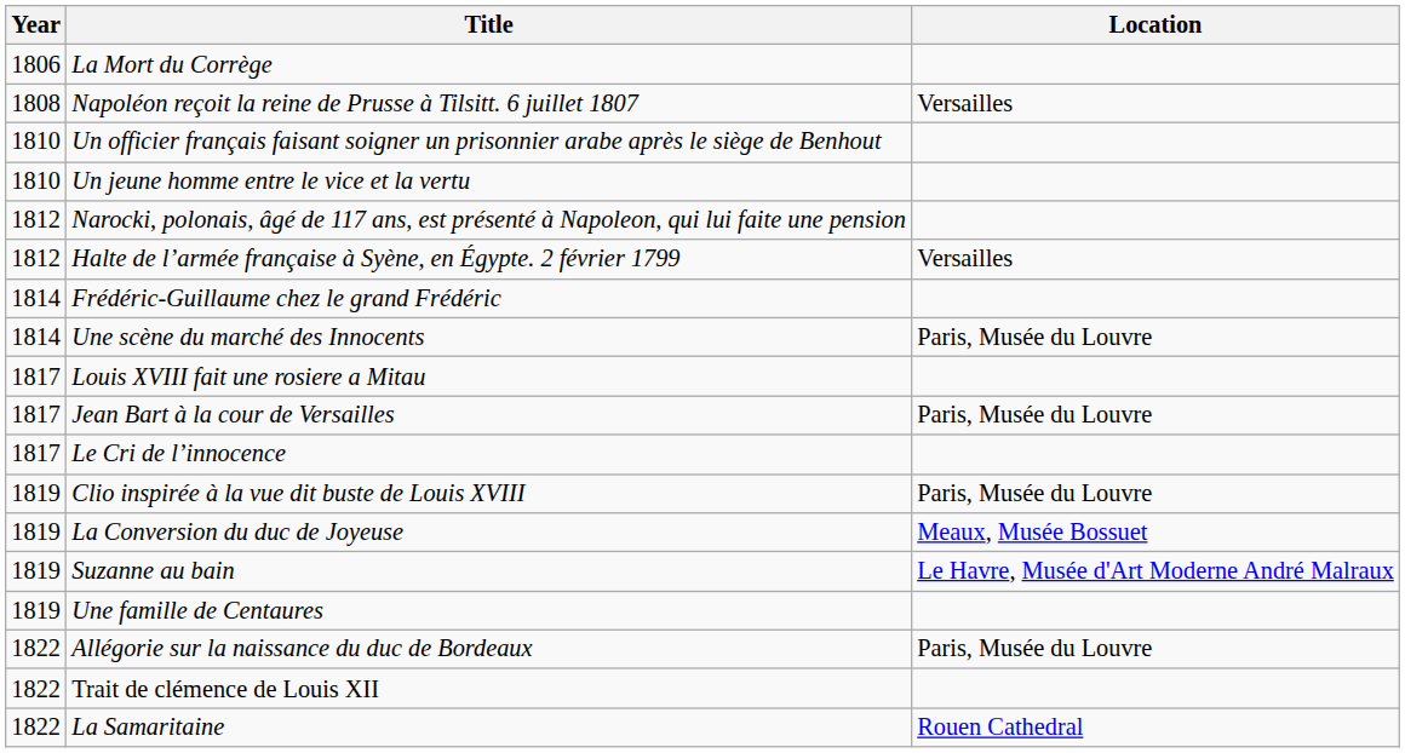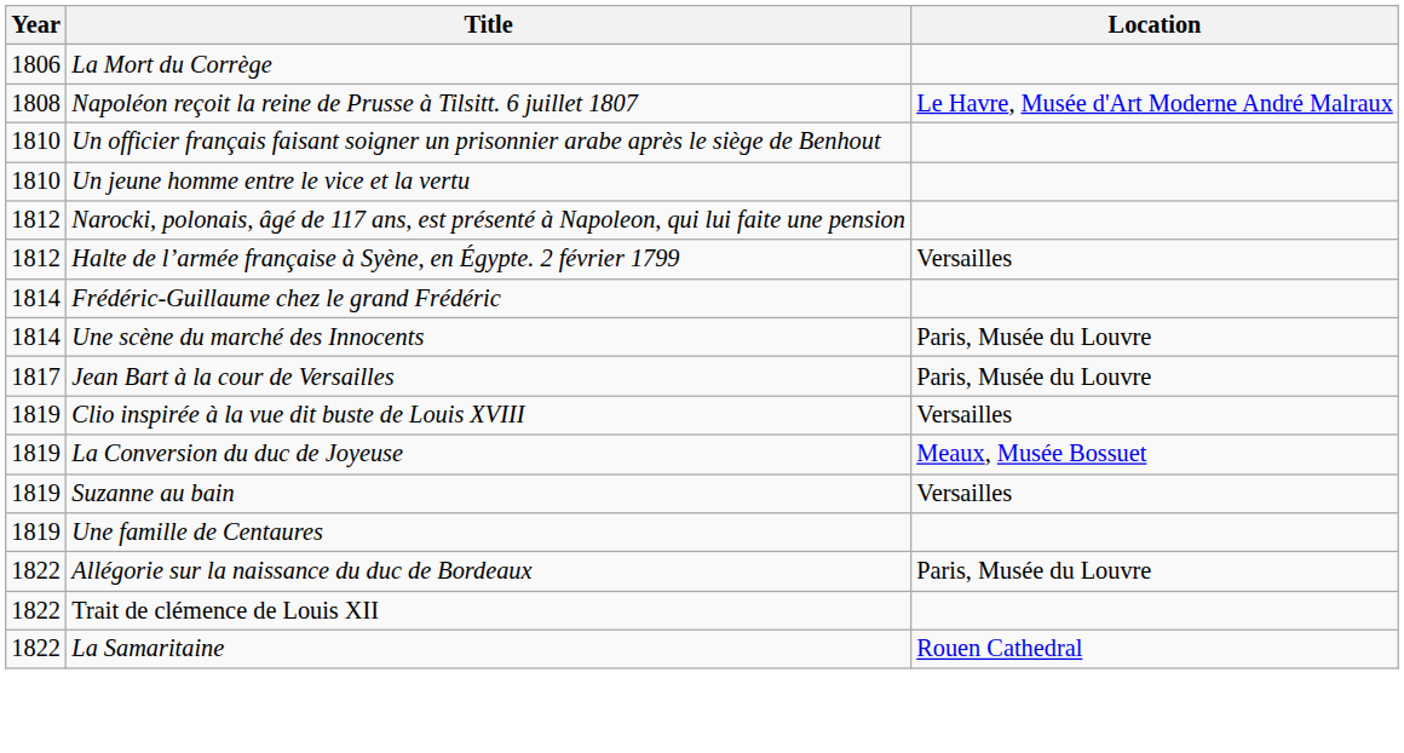Napoléon reçoit la reine de Prusse à Tilsitt. 6 juillet 1807 | Location: Versailles -> Le Havre, Musée d'Art Moderne André Malraux
- row: 1817 | Louis XVIII fait une rosiere a Mitau
- row: 1817 | Le Cri de l’innocence
Clio inspirée à la vue dit buste de Louis XVIII | Location: Paris, Musée du Louvre -> Versailles
Suzanne au bain | Location: Le Havre, Musée d'Art Moderne André Malraux -> Versailles
